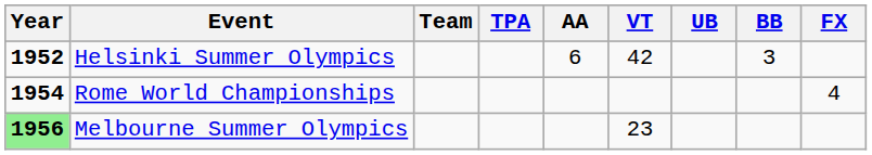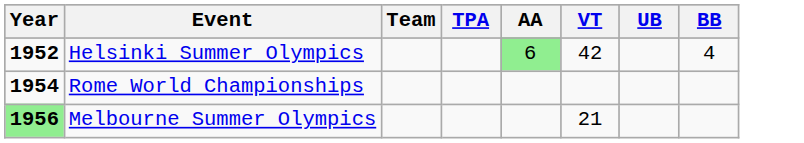- column: FX | 4
Helsinki Summer Olympics | AA: no background -> lightgreen background
Helsinki Summer Olympics | BB: 3 -> 4
Melbourne Summer Olympics | VT: 23 -> 21
